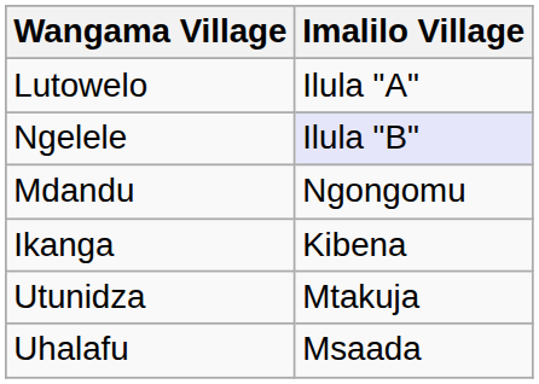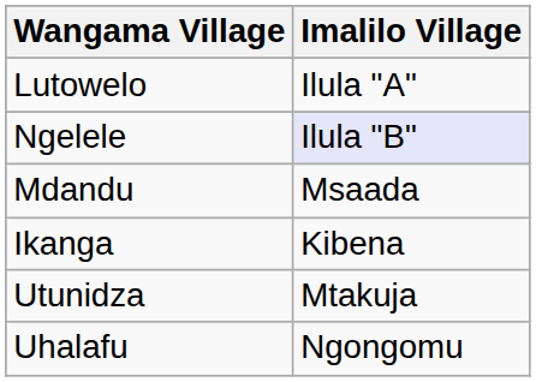Mdandu | Imalilo Village: Ngongomu -> Msaada
Uhalafu | Imalilo Village: Msaada -> Ngongomu
